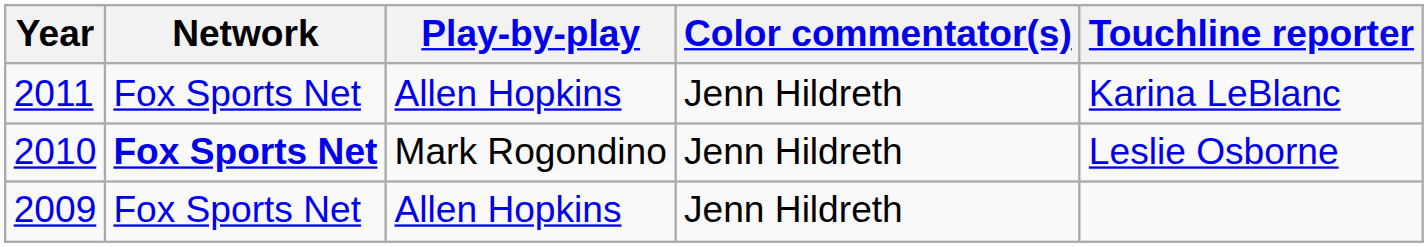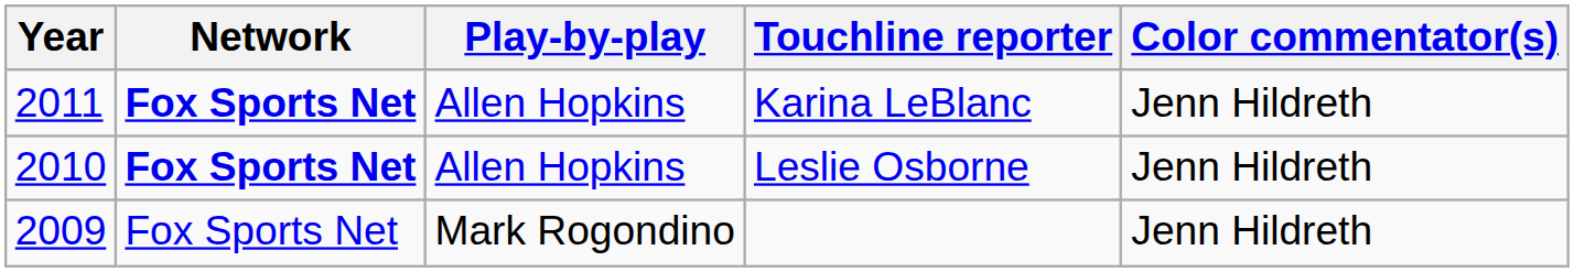columns swapped: Color commentator(s) <-> Touchline reporter
2011 | Network: normal -> bold
2010 | Play-by-play: Mark Rogondino -> Allen Hopkins
2009 | Play-by-play: Allen Hopkins -> Mark Rogondino
